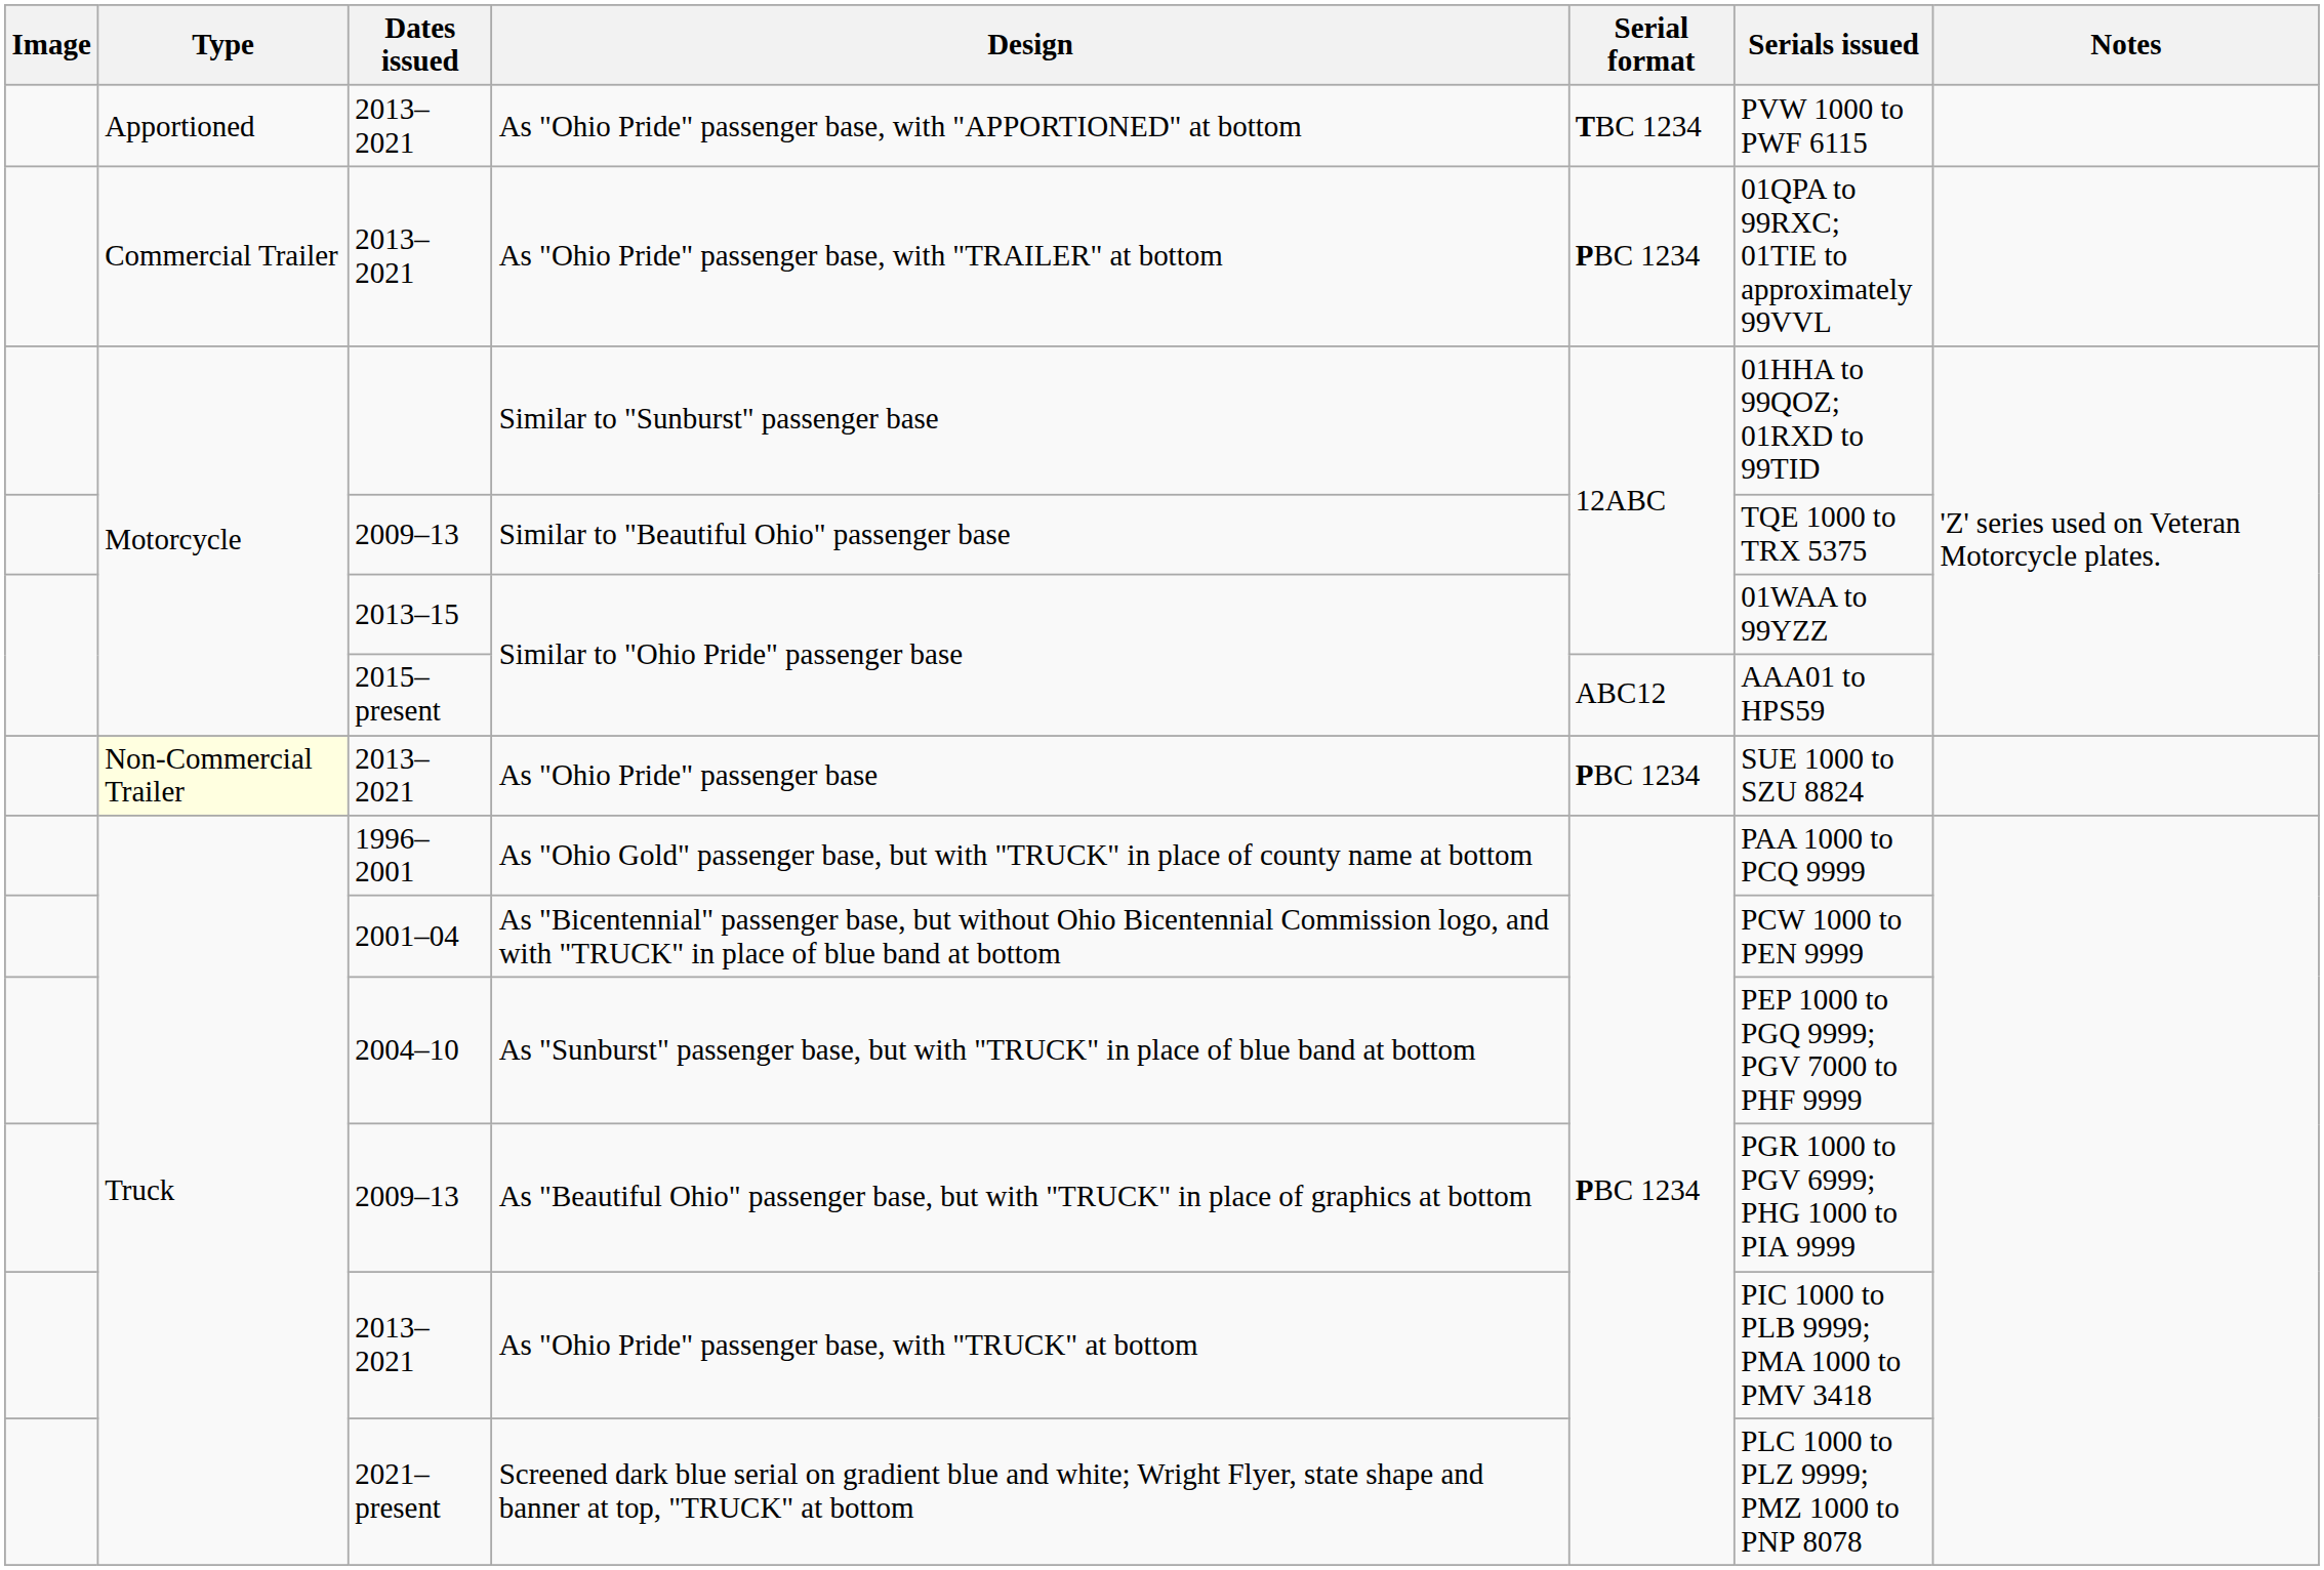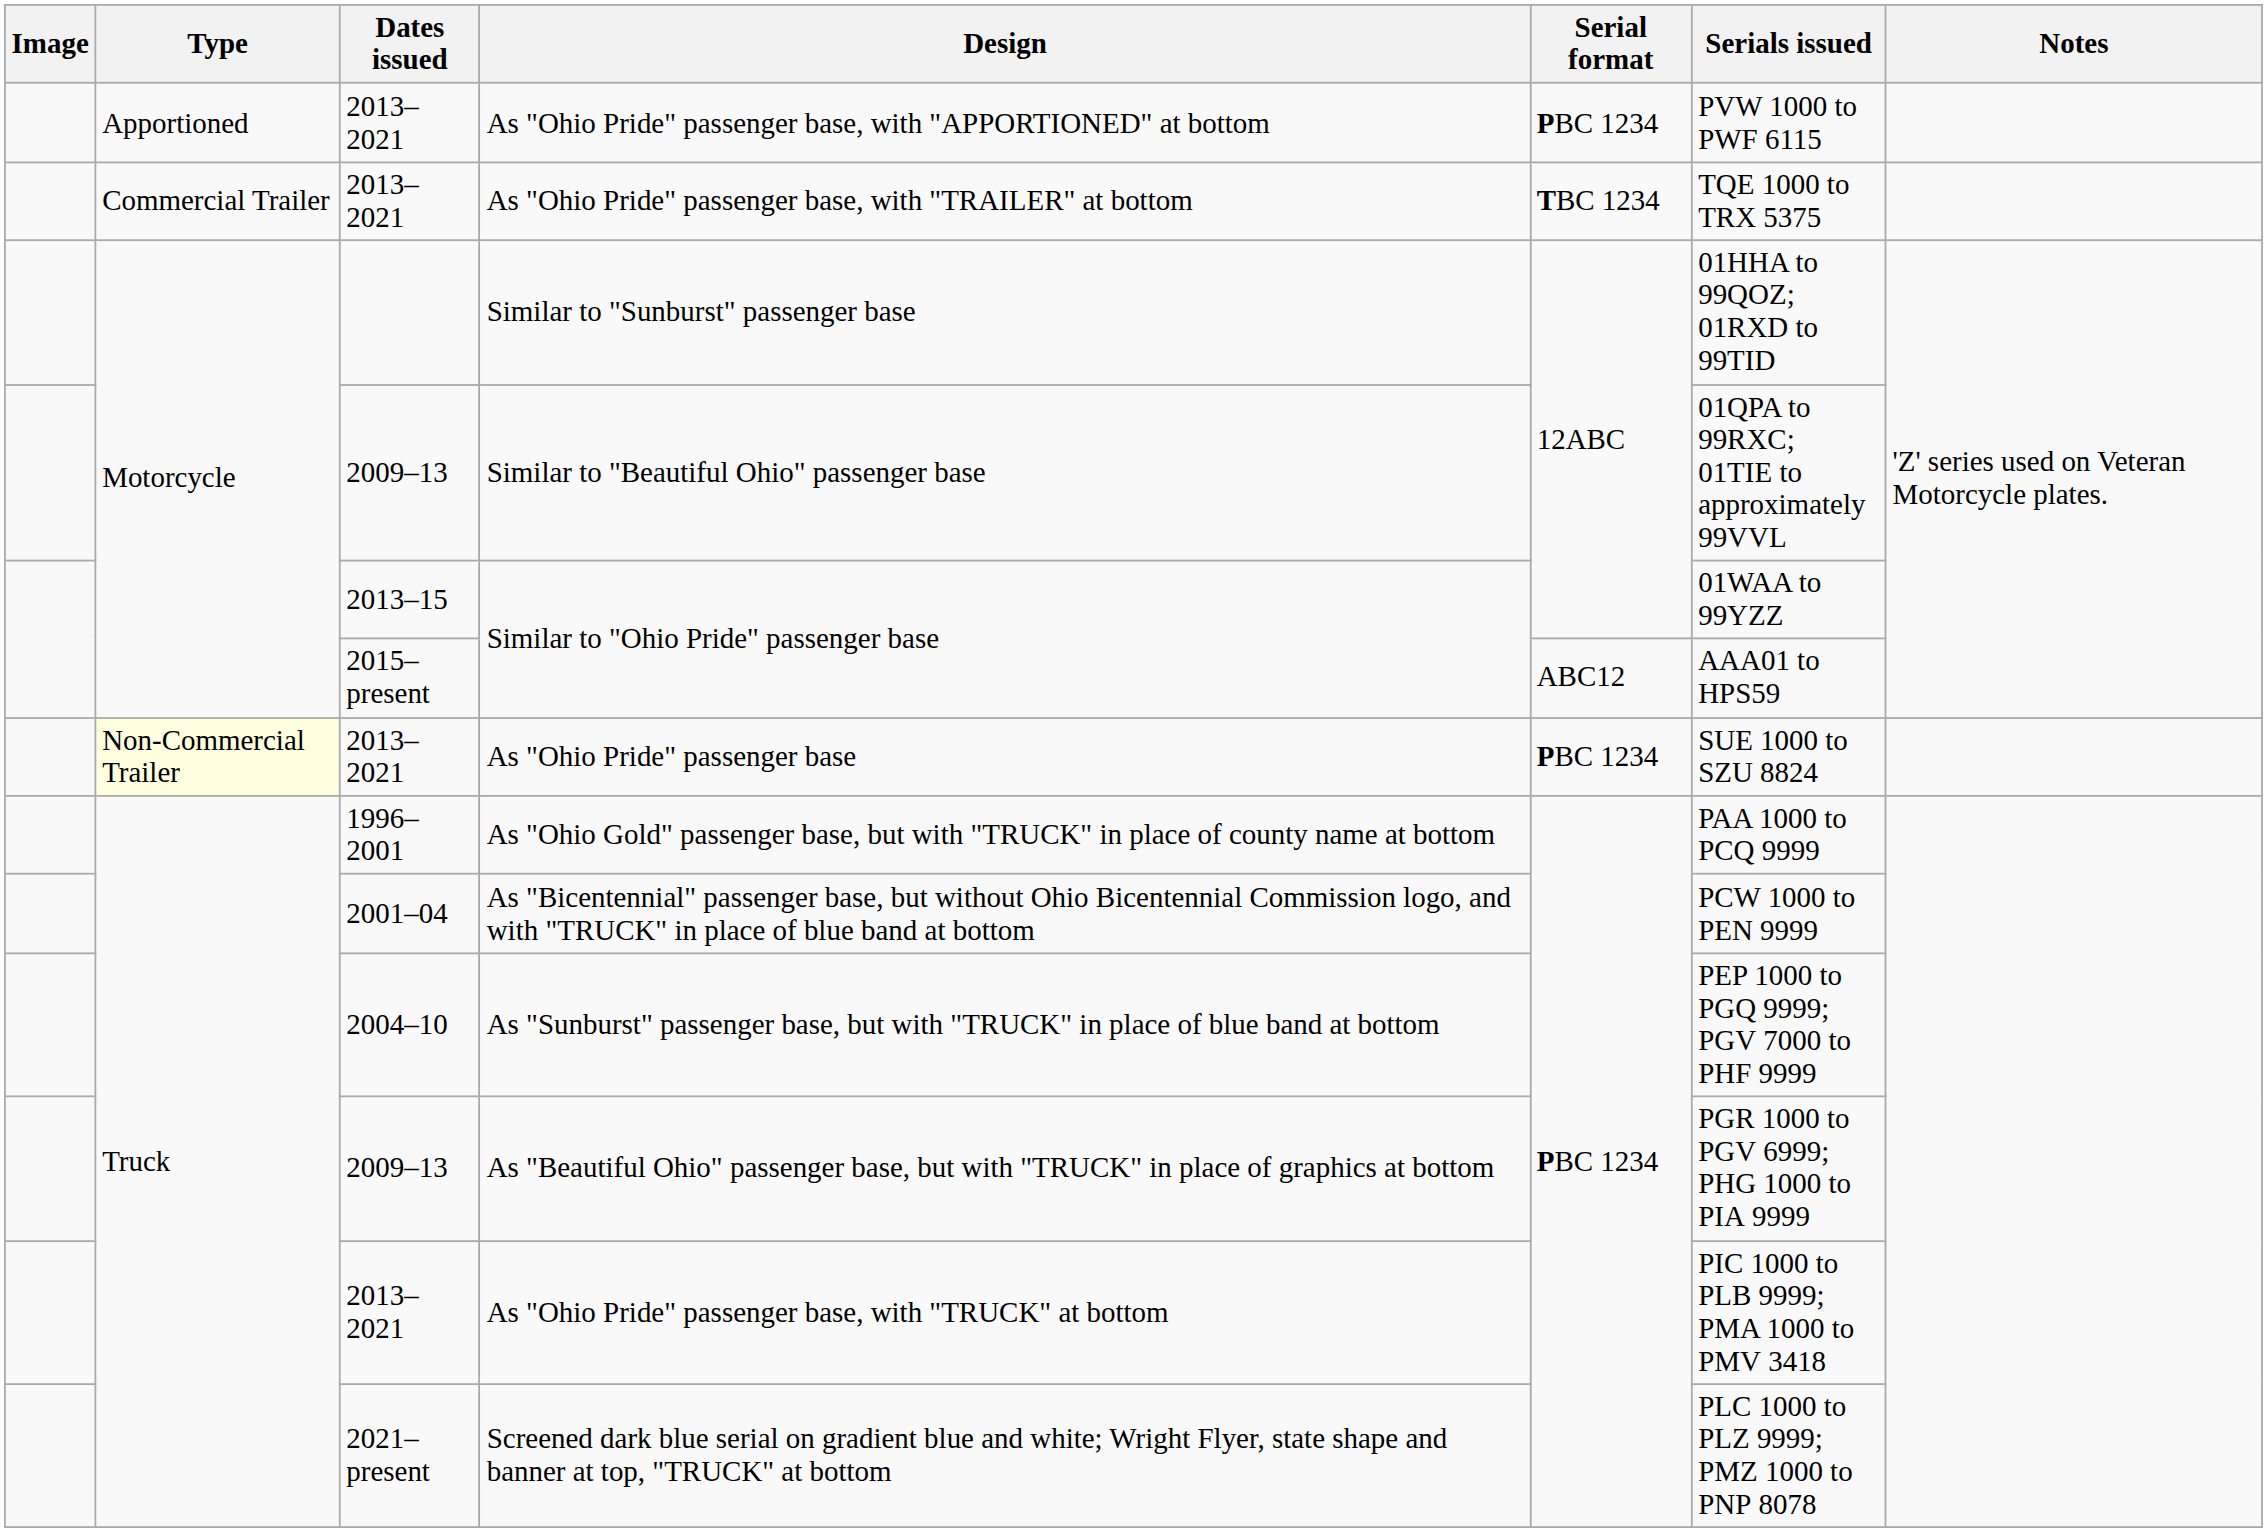As "Ohio Pride" passenger base, with "APPORTIONED" at bottom | Serial format: TBC 1234 -> PBC 1234
As "Ohio Pride" passenger base, with "TRAILER" at bottom | Serial format: PBC 1234 -> TBC 1234
As "Ohio Pride" passenger base, with "TRAILER" at bottom | Serials issued: 01QPA to 99RXC; 01TIE to approximately 99VVL -> TQE 1000 to TRX 5375
Similar to "Beautiful Ohio" passenger base | Serials issued: TQE 1000 to TRX 5375 -> 01QPA to 99RXC; 01TIE to approximately 99VVL
